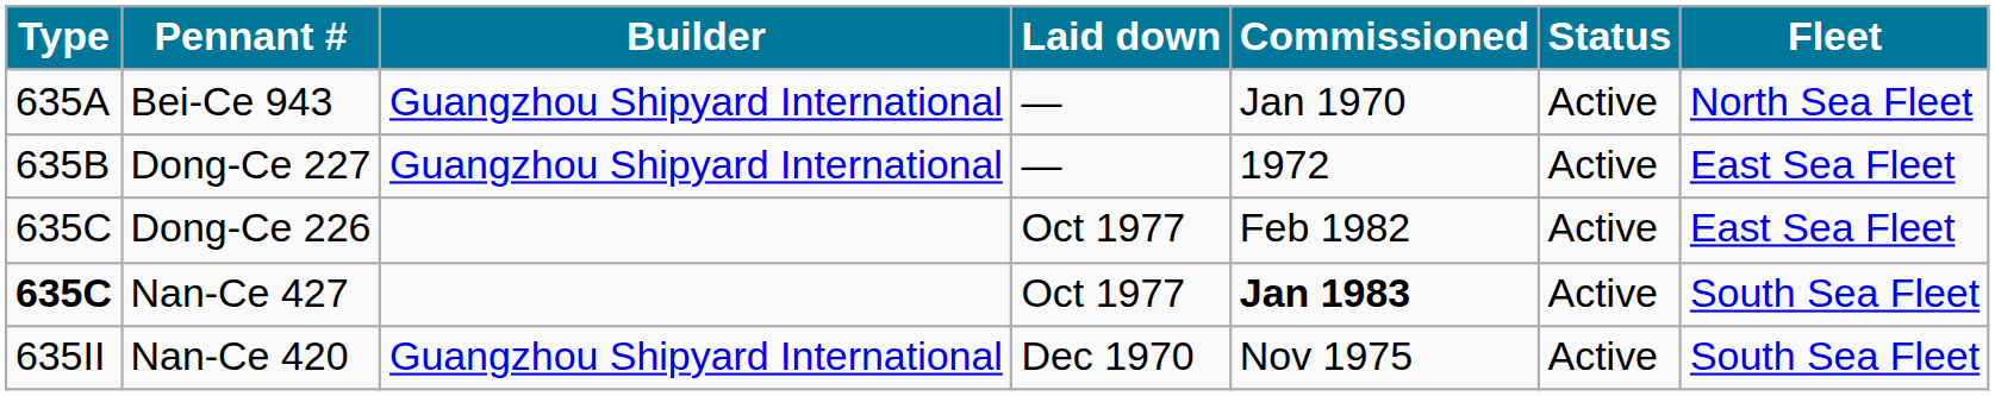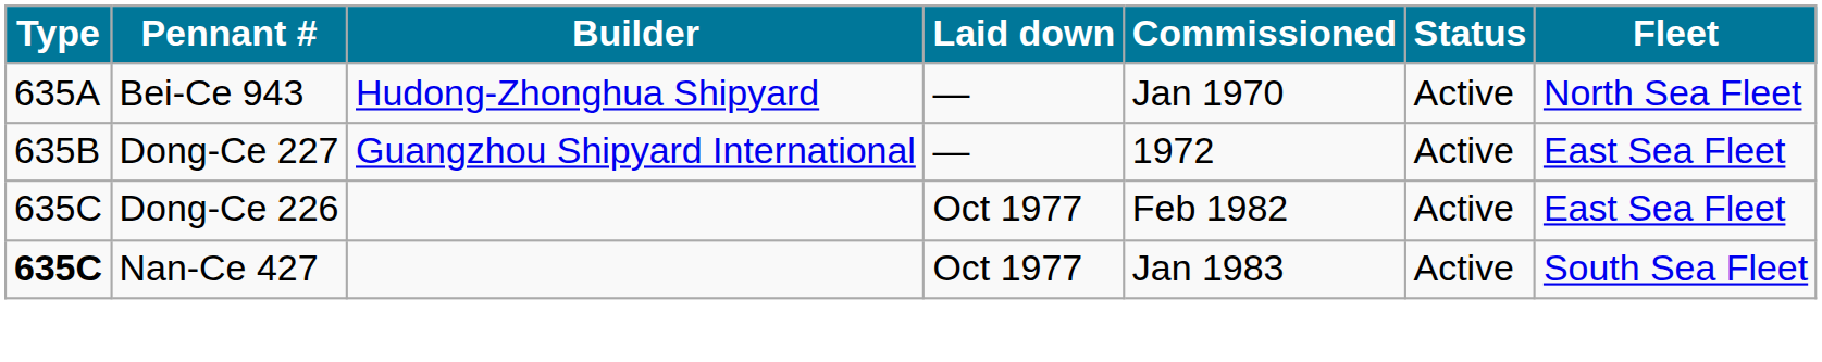Bei-Ce 943 | Builder: Guangzhou Shipyard International -> Hudong-Zhonghua Shipyard
Nan-Ce 427 | Commissioned: bold -> normal
- row: 635II | Nan-Ce 420 | Guangzhou Shipyard International | Dec 1970 | Nov 1975 | Active | South Sea Fleet
